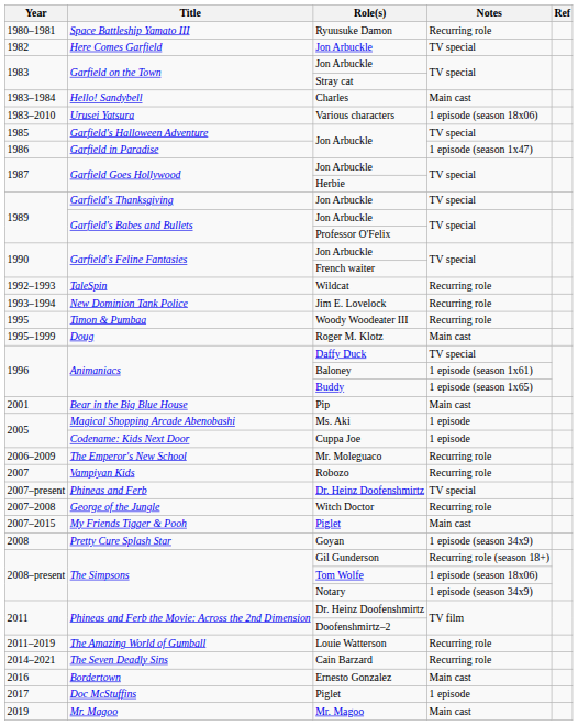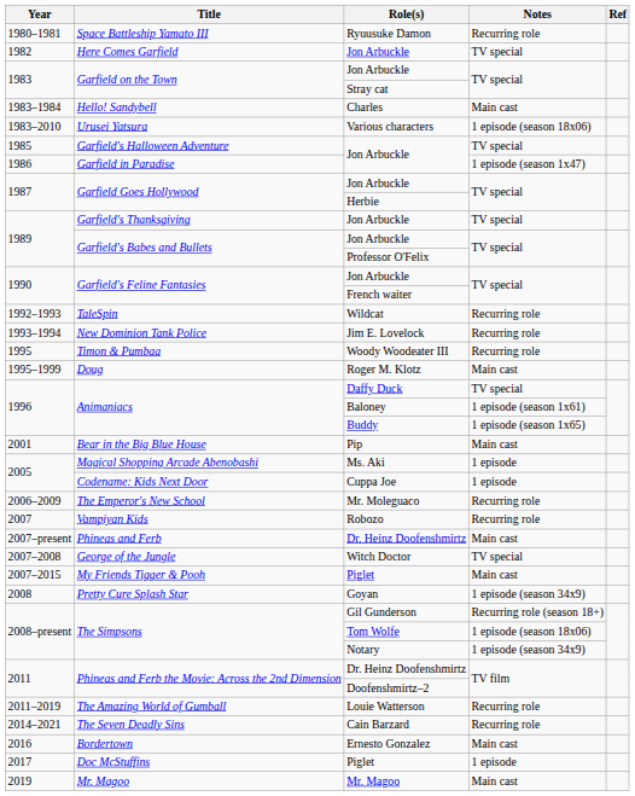Phineas and Ferb | Notes: TV special -> Main cast
George of the Jungle | Notes: Recurring role -> TV special
